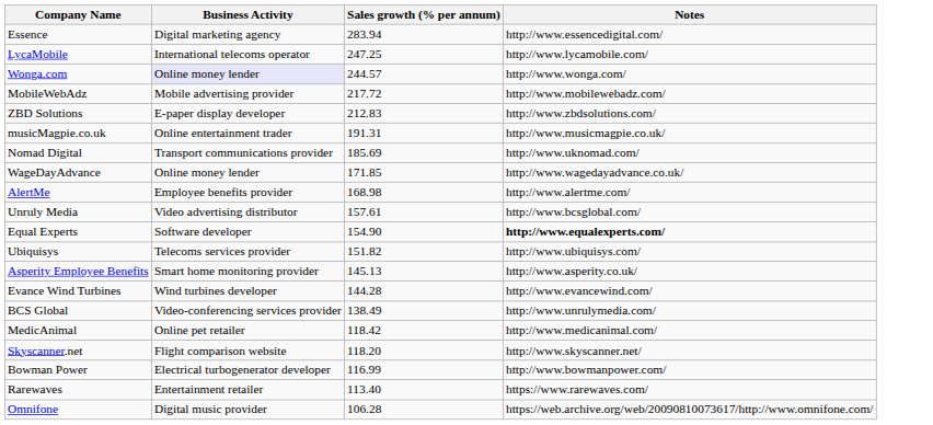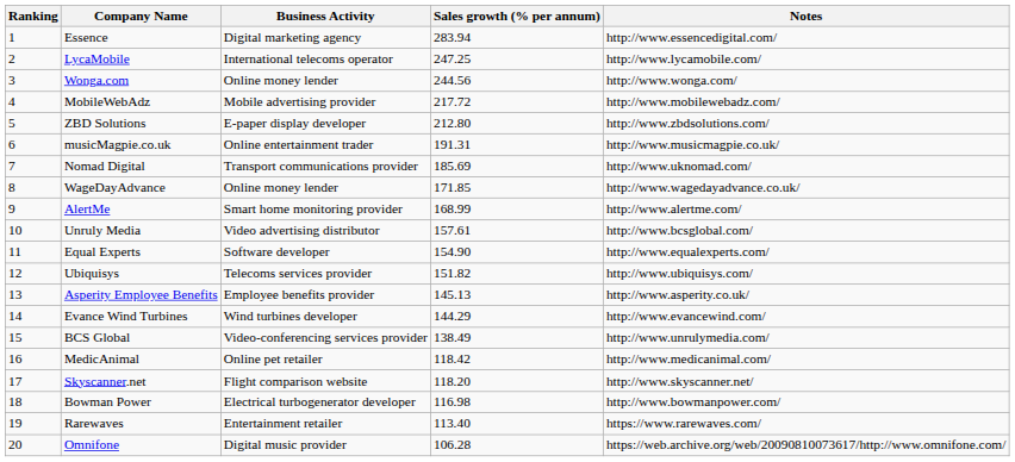+ column: Ranking | 1 | 2 | 3 | 4 | 5 | 6 | 7 | 8 | 9 | 10 | 11 | 12 | 13 | 14 | 15 | 16 | 17 | 18 | 19 | 20
Wonga.com | Business Activity: lavender background -> no background
Wonga.com | Sales growth (% per annum): 244.57 -> 244.56
ZBD Solutions | Sales growth (% per annum): 212.83 -> 212.80
AlertMe | Business Activity: Employee benefits provider -> Smart home monitoring provider
AlertMe | Sales growth (% per annum): 168.98 -> 168.99
Equal Experts | Notes: bold -> normal
Asperity Employee Benefits | Business Activity: Smart home monitoring provider -> Employee benefits provider
Evance Wind Turbines | Sales growth (% per annum): 144.28 -> 144.29
Bowman Power | Sales growth (% per annum): 116.99 -> 116.98
